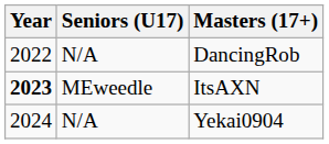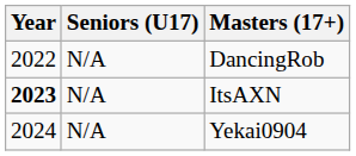ItsAXN | Seniors (U17): MEweedle -> N/A
